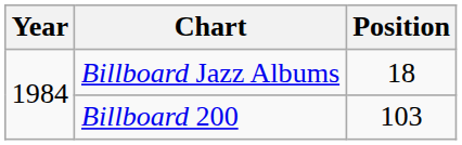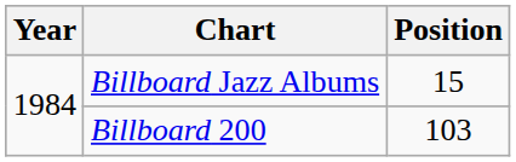Billboard Jazz Albums | Position: 18 -> 15
